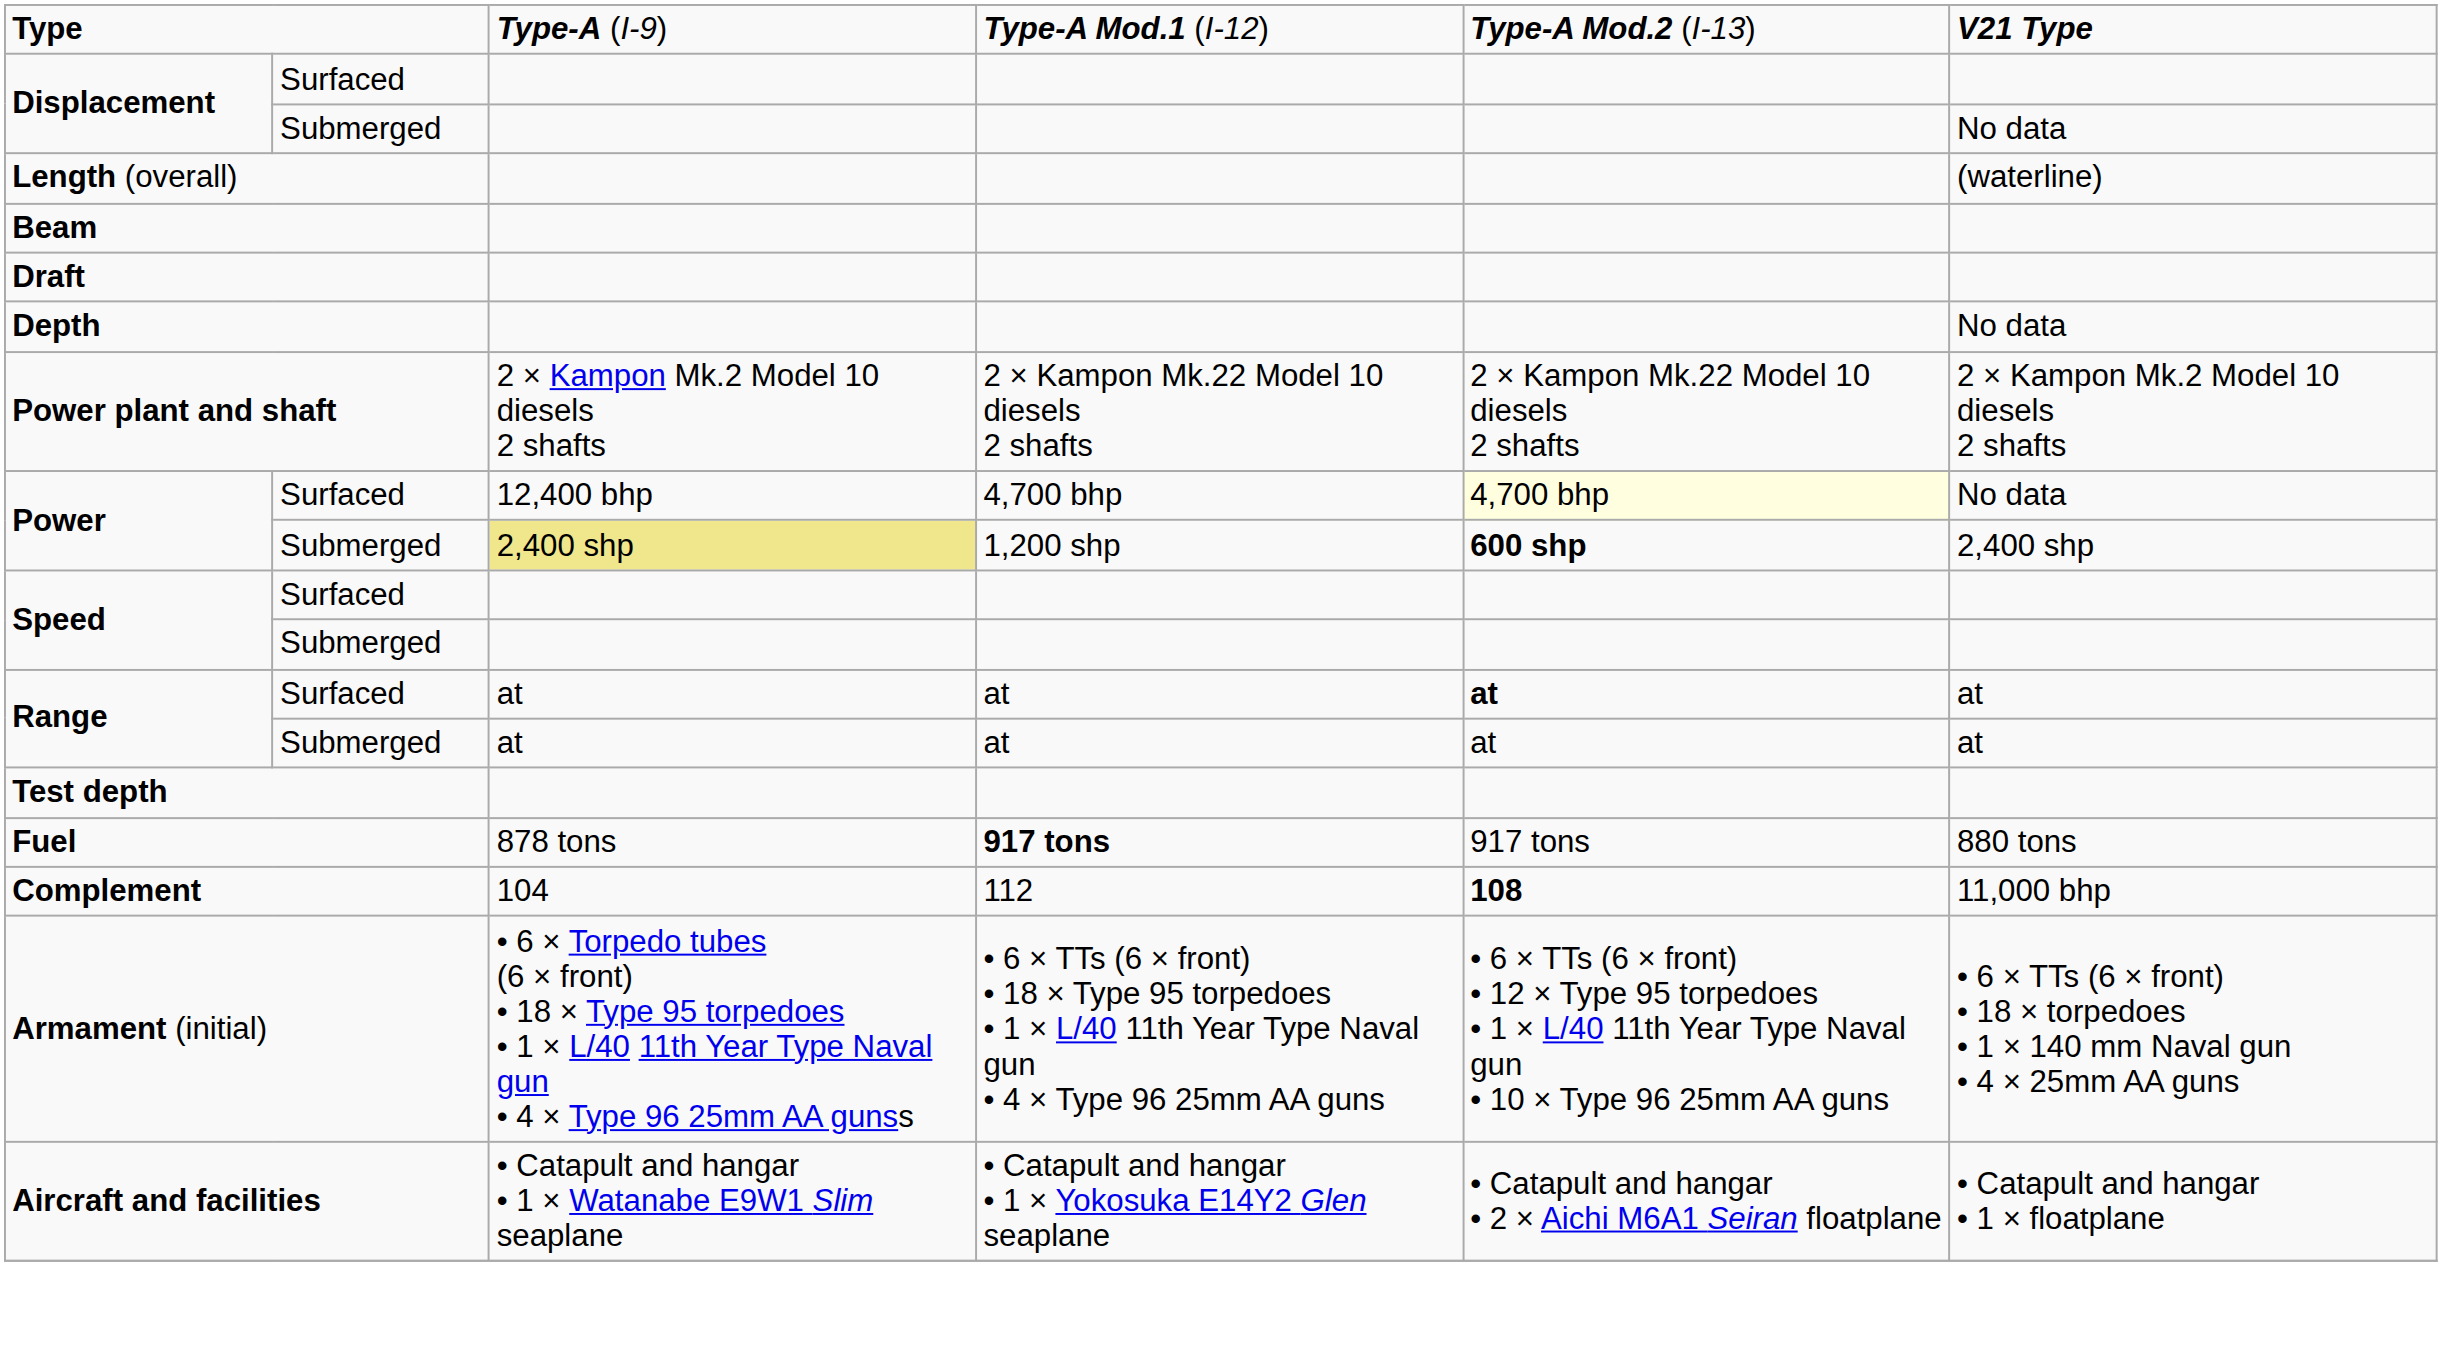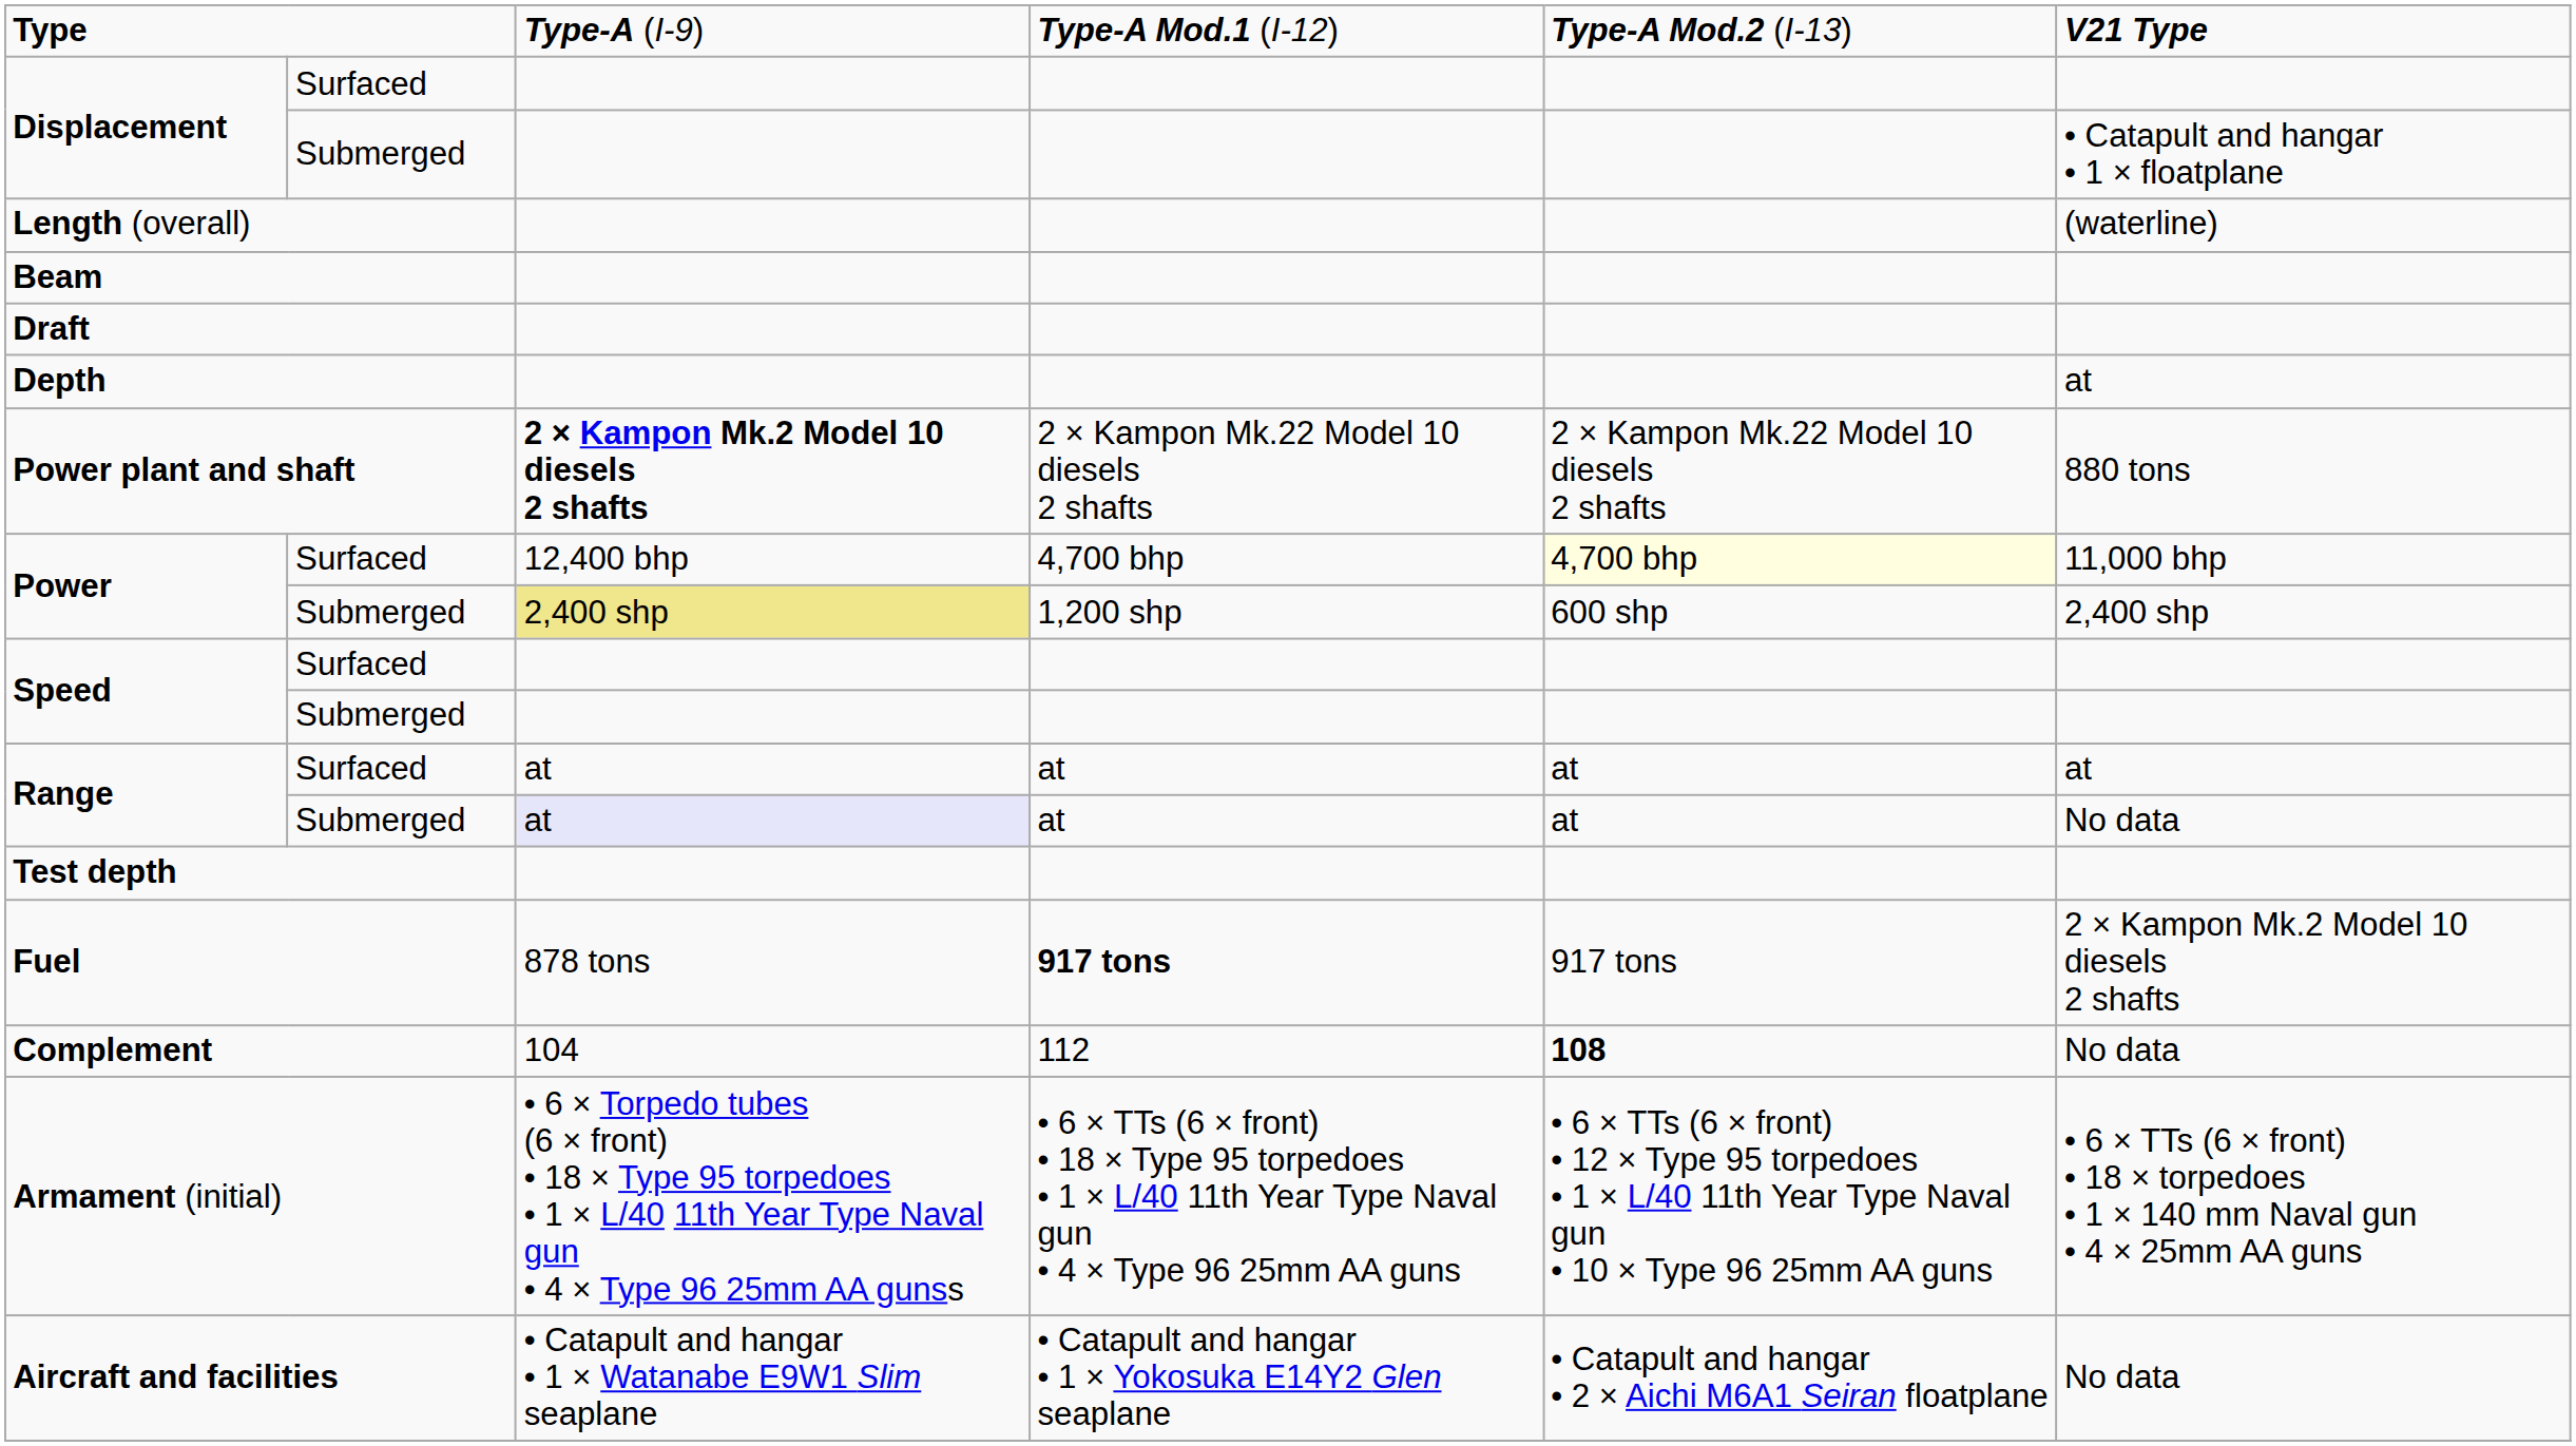Displacement / Submerged | column 6: No data -> • Catapult and hangar • 1 × floatplane
Depth | column 6: No data -> at
Power plant and shaft | column 3: normal -> bold
Power plant and shaft | column 6: 2 × Kampon Mk.2 Model 10 diesels 2 shafts -> 880 tons
Power / Surfaced | column 6: No data -> 11,000 bhp
Power / Submerged | column 5: bold -> normal
Range / Surfaced | column 5: bold -> normal
Range / Submerged | column 3: no background -> lavender background
Range / Submerged | column 6: at -> No data
Fuel | column 6: 880 tons -> 2 × Kampon Mk.2 Model 10 diesels 2 shafts
Complement | column 6: 11,000 bhp -> No data
Aircraft and facilities | column 6: • Catapult and hangar • 1 × floatplane -> No data
